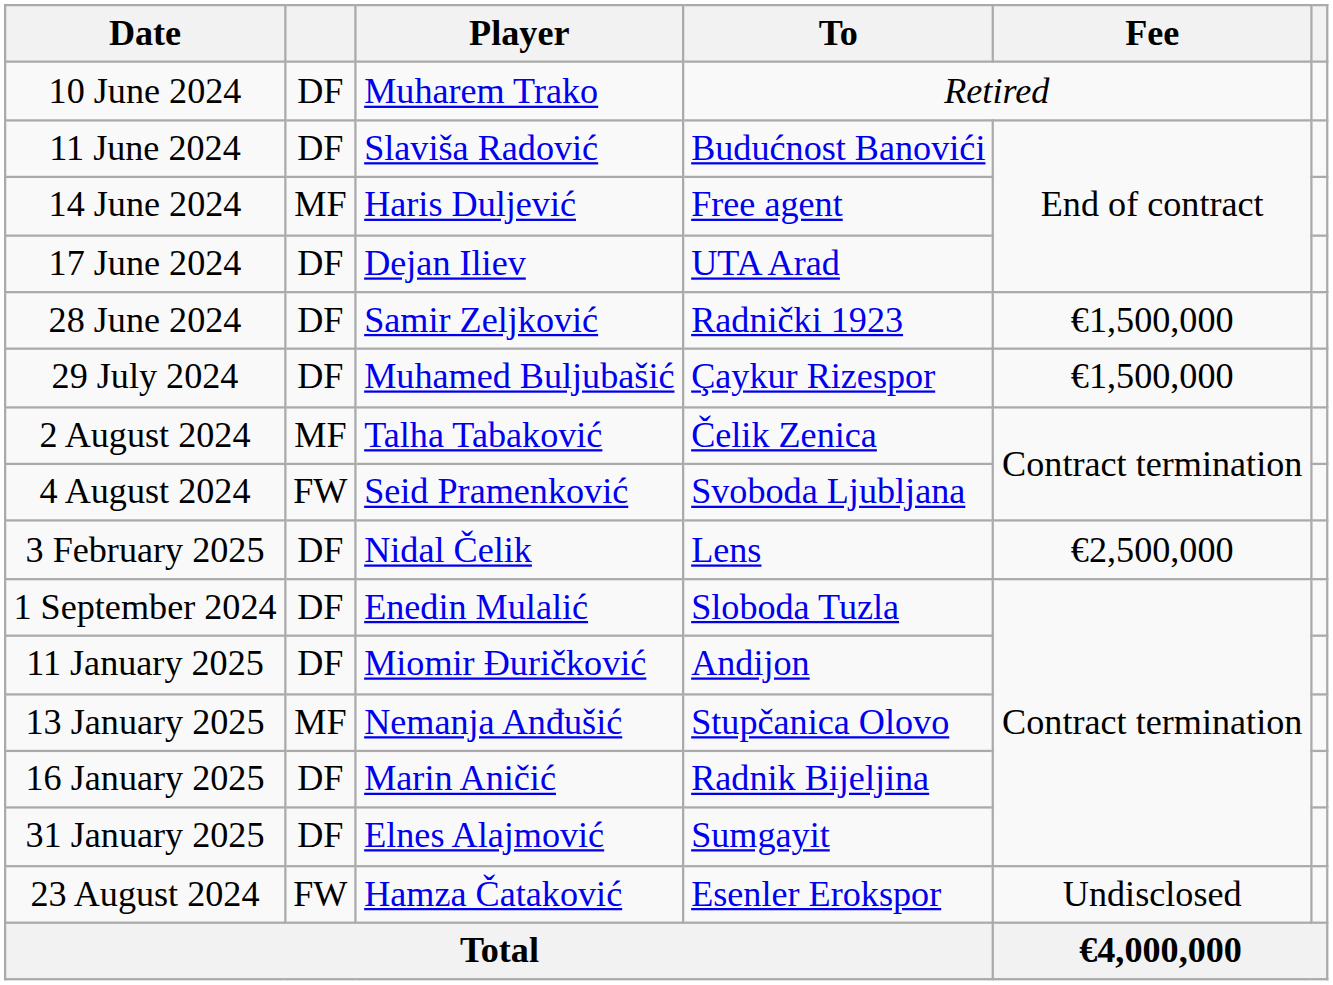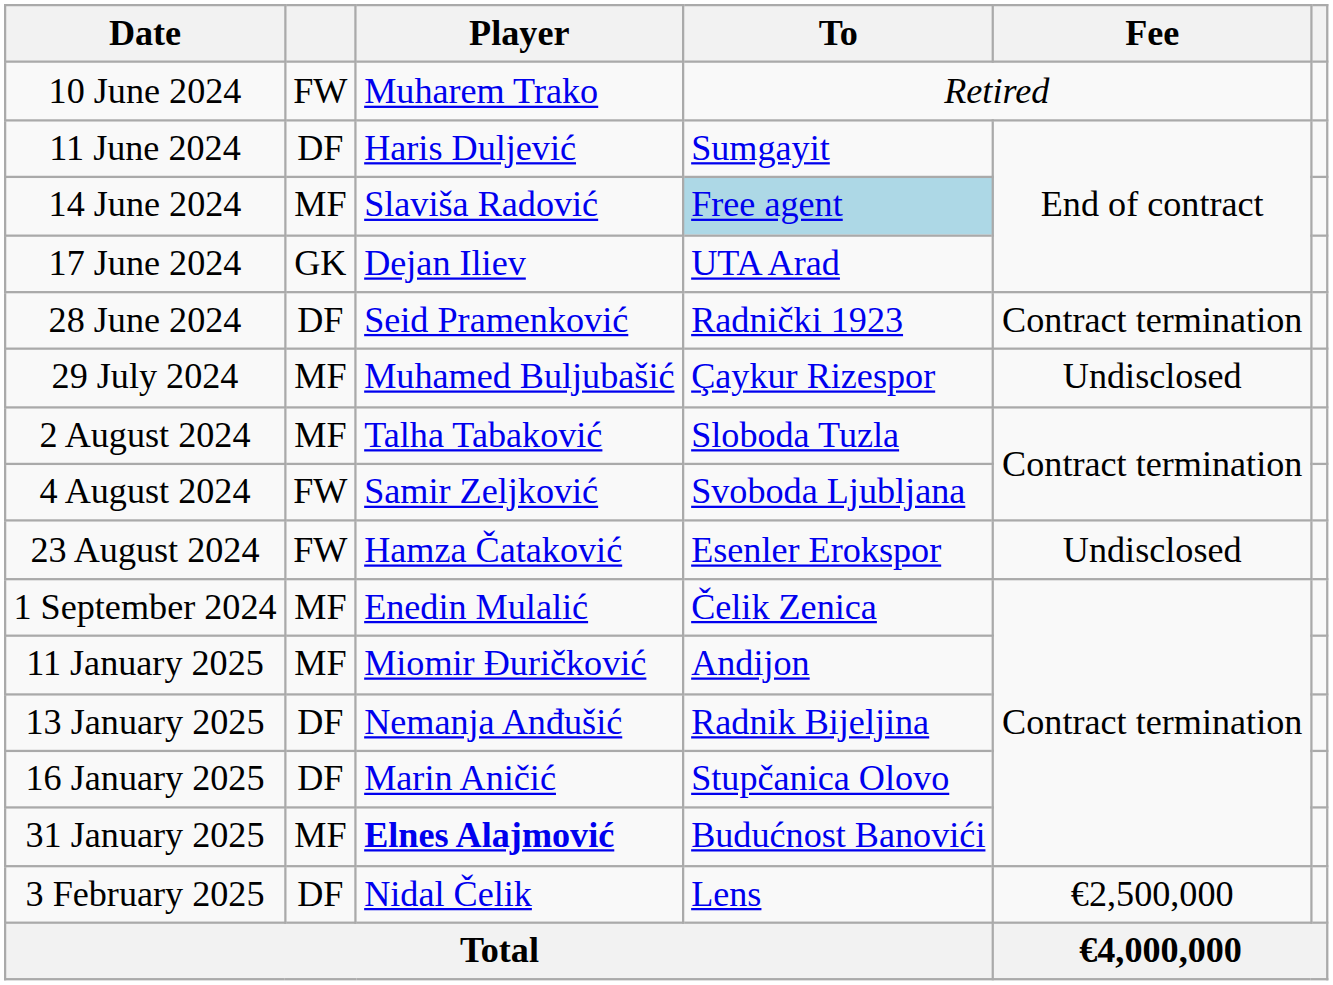10 June 2024 | column 2: DF -> FW
11 June 2024 | Player: Slaviša Radović -> Haris Duljević
11 June 2024 | To: Budućnost Banovići -> Sumgayit
14 June 2024 | Player: Haris Duljević -> Slaviša Radović
14 June 2024 | To: no background -> lightblue background
17 June 2024 | column 2: DF -> GK
28 June 2024 | Player: Samir Zeljković -> Seid Pramenković
28 June 2024 | Fee: €1,500,000 -> Contract termination
29 July 2024 | column 2: DF -> MF
29 July 2024 | Fee: €1,500,000 -> Undisclosed
2 August 2024 | To: Čelik Zenica -> Sloboda Tuzla
4 August 2024 | Player: Seid Pramenković -> Samir Zeljković
rows swapped: 23 August 2024 <-> 3 February 2025
1 September 2024 | column 2: DF -> MF
1 September 2024 | To: Sloboda Tuzla -> Čelik Zenica
11 January 2025 | column 2: DF -> MF
13 January 2025 | column 2: MF -> DF
13 January 2025 | To: Stupčanica Olovo -> Radnik Bijeljina
16 January 2025 | To: Radnik Bijeljina -> Stupčanica Olovo
31 January 2025 | column 2: DF -> MF
31 January 2025 | Player: normal -> bold
31 January 2025 | To: Sumgayit -> Budućnost Banovići
